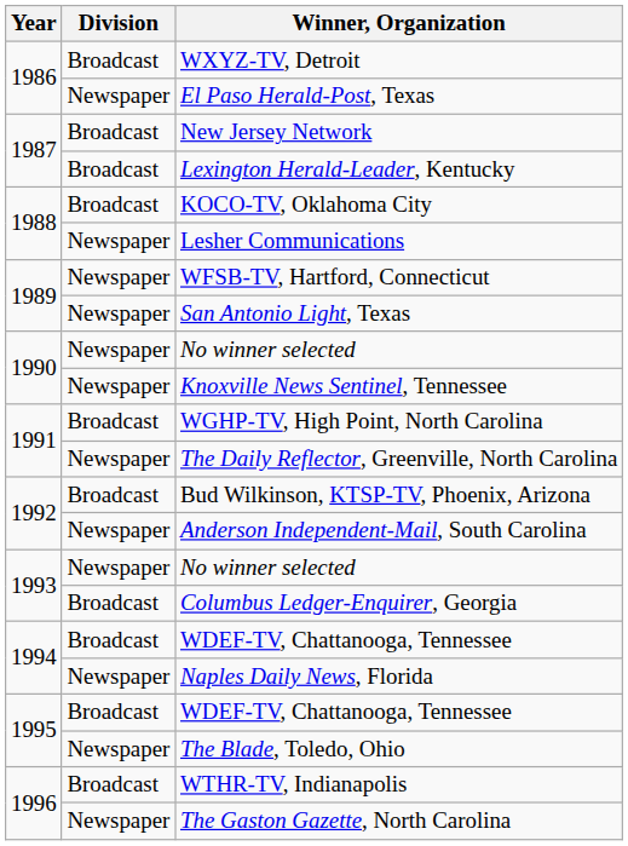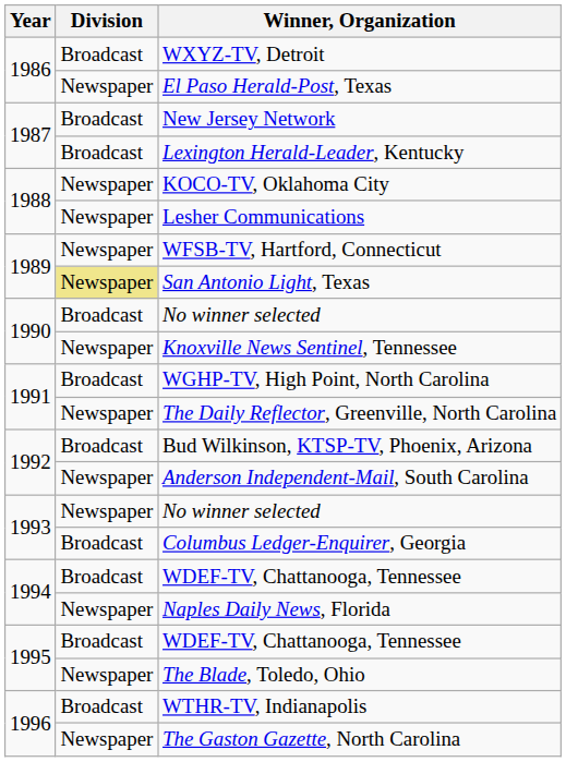KOCO-TV, Oklahoma City | Division: Broadcast -> Newspaper
San Antonio Light, Texas | Division: no background -> khaki background
1990 / No winner selected | Division: Newspaper -> Broadcast
